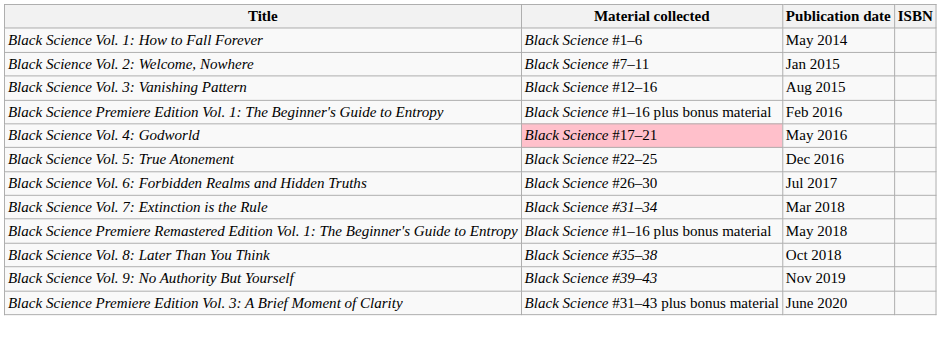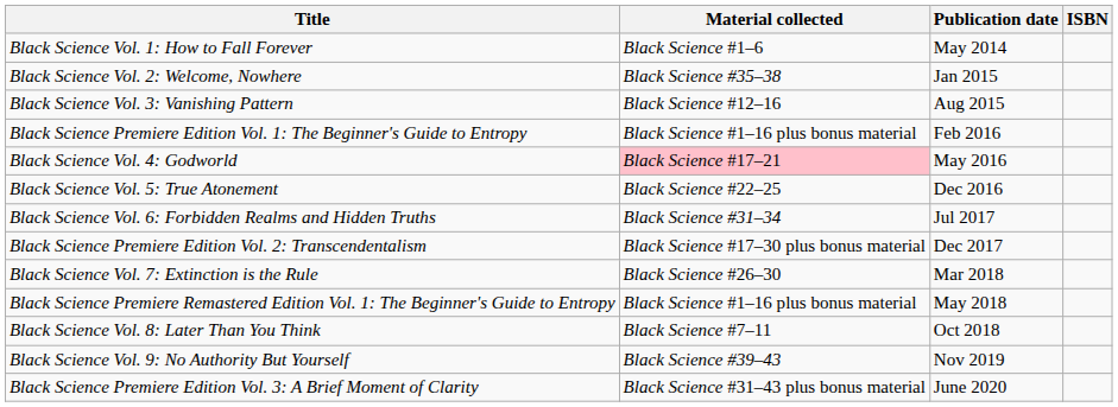Black Science Vol. 2: Welcome, Nowhere | Material collected: Black Science #7–11 -> Black Science #35–38
Black Science Vol. 6: Forbidden Realms and Hidden Truths | Material collected: Black Science #26–30 -> Black Science #31–34
+ row: Black Science Premiere Edition Vol. 2: Transcendentalism | Black Science #17–30 plus bonus material | Dec 2017
Black Science Vol. 7: Extinction is the Rule | Material collected: Black Science #31–34 -> Black Science #26–30
Black Science Vol. 8: Later Than You Think | Material collected: Black Science #35–38 -> Black Science #7–11
